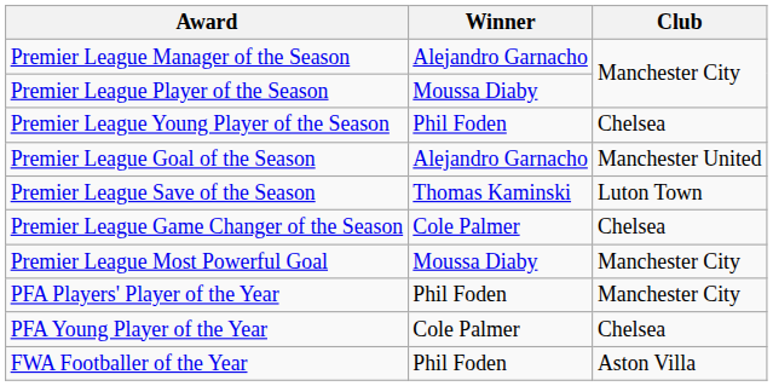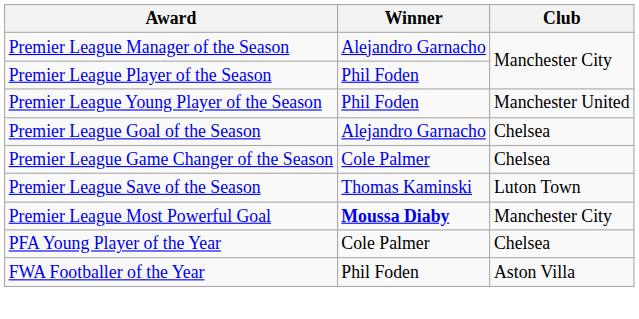Premier League Player of the Season | Winner: Moussa Diaby -> Phil Foden
Premier League Young Player of the Season | Club: Chelsea -> Manchester United
Premier League Goal of the Season | Club: Manchester United -> Chelsea
rows swapped: Premier League Save of the Season <-> Premier League Game Changer of the Season
Premier League Most Powerful Goal | Winner: normal -> bold
- row: PFA Players' Player of the Year | Phil Foden | Manchester City
